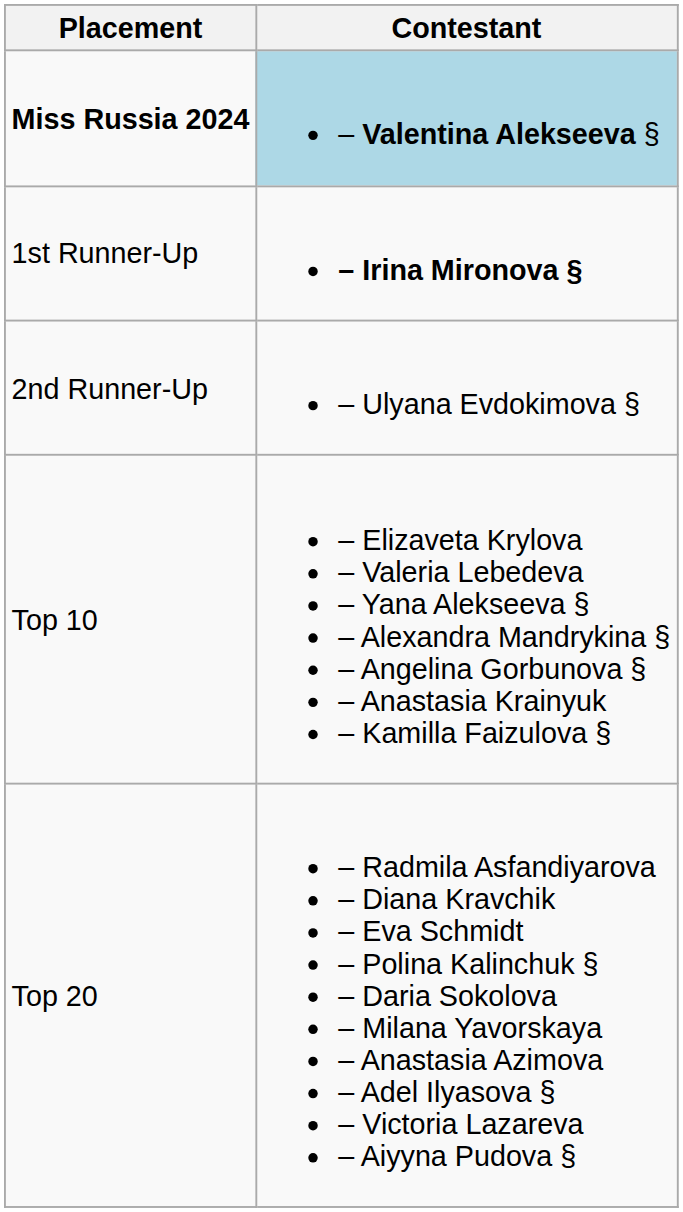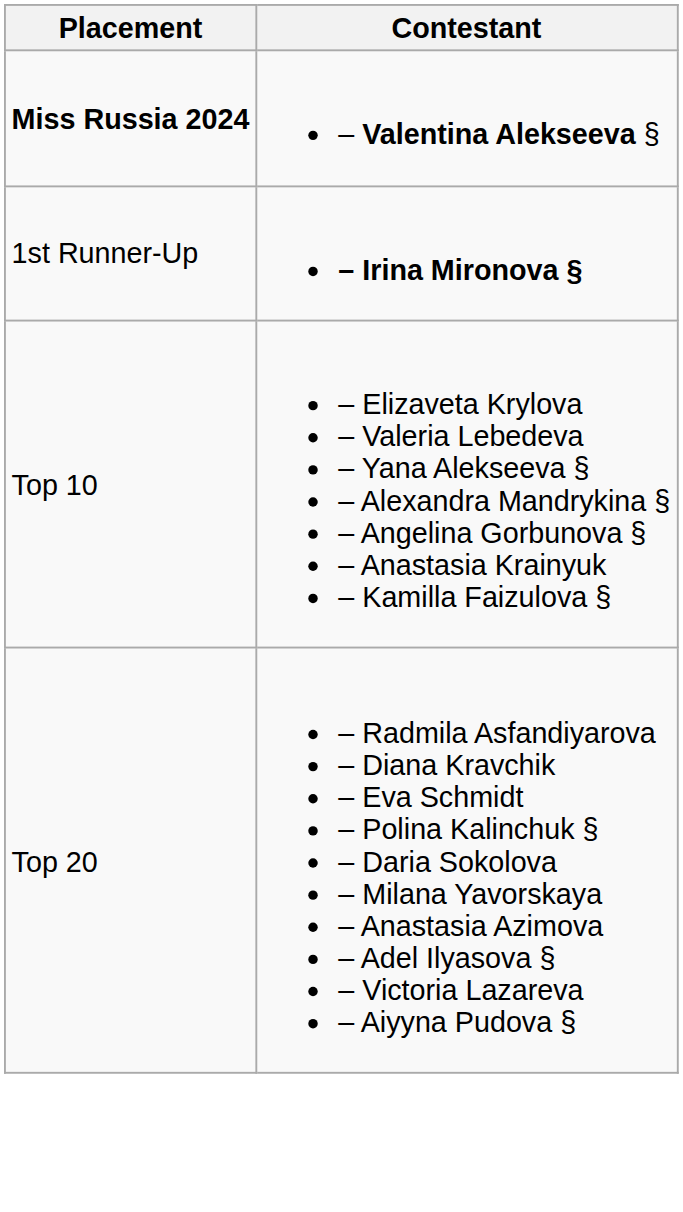Miss Russia 2024 | Contestant: lightblue background -> no background
- row: 2nd Runner-Up | – Ulyana Evdokimova §
